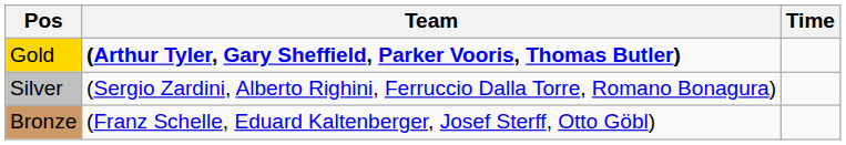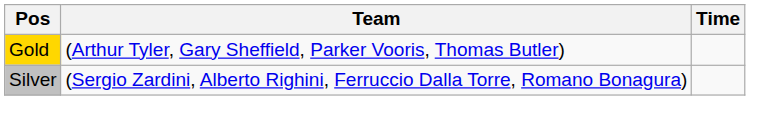Gold | Team: bold -> normal
- row: Bronze | (Franz Schelle, Eduard Kaltenberger, Josef Sterff, Otto Göbl)
